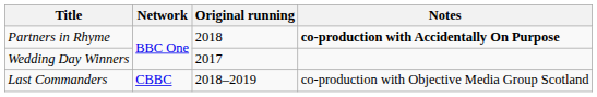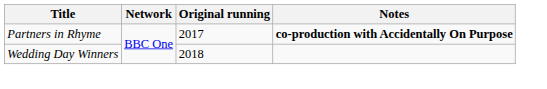Partners in Rhyme | Original running: 2018 -> 2017
Wedding Day Winners | Original running: 2017 -> 2018
- row: Last Commanders | CBBC | 2018–2019 | co-production with Objective Media Group Scotland
